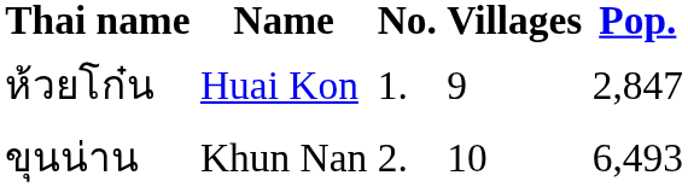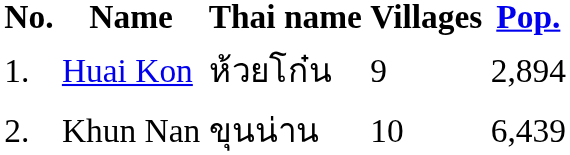columns swapped: No. <-> Thai name
Huai Kon | Pop.: 2,847 -> 2,894
Khun Nan | Pop.: 6,493 -> 6,439
